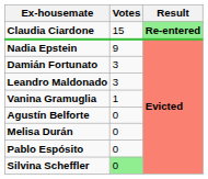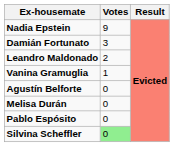- row: Claudia Ciardone | 15 | Re-entered
Leandro Maldonado | Votes: 3 -> 2
